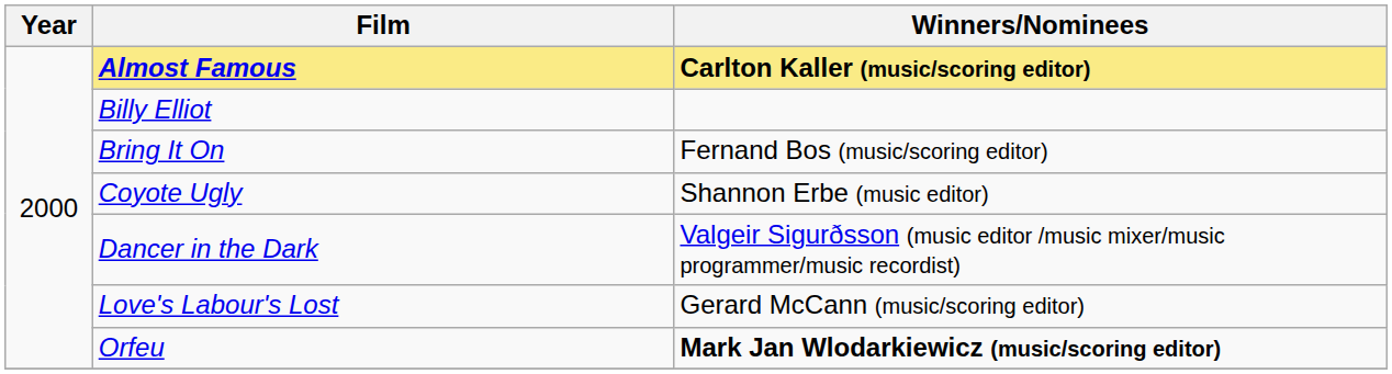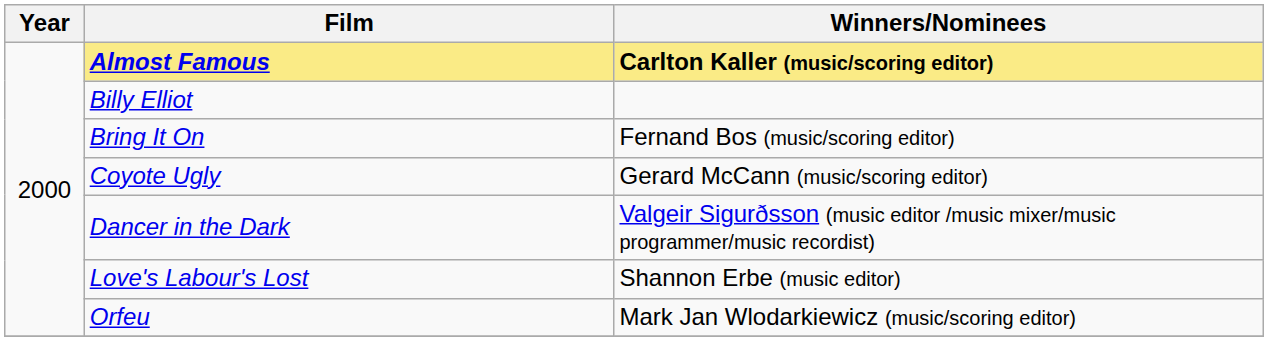Coyote Ugly | Winners/Nominees: Shannon Erbe (music editor) -> Gerard McCann (music/scoring editor)
Love's Labour's Lost | Winners/Nominees: Gerard McCann (music/scoring editor) -> Shannon Erbe (music editor)
Orfeu | Winners/Nominees: bold -> normal
